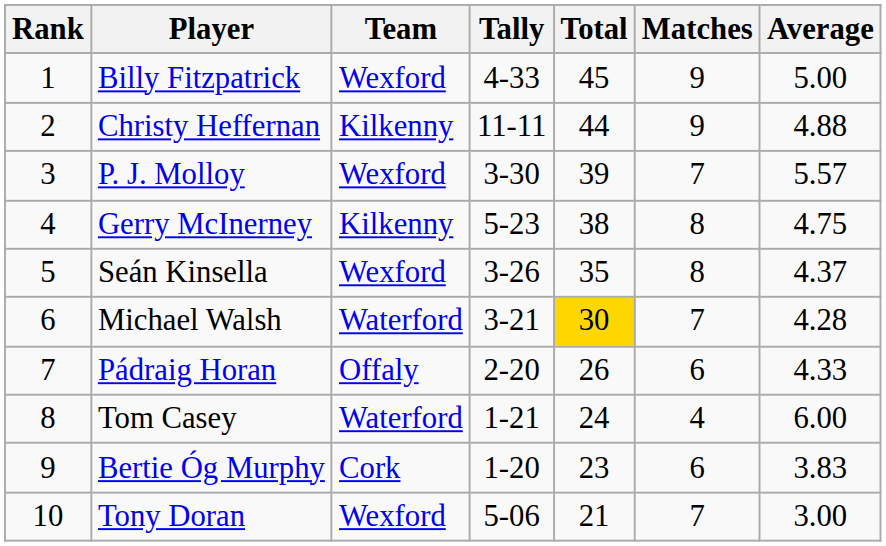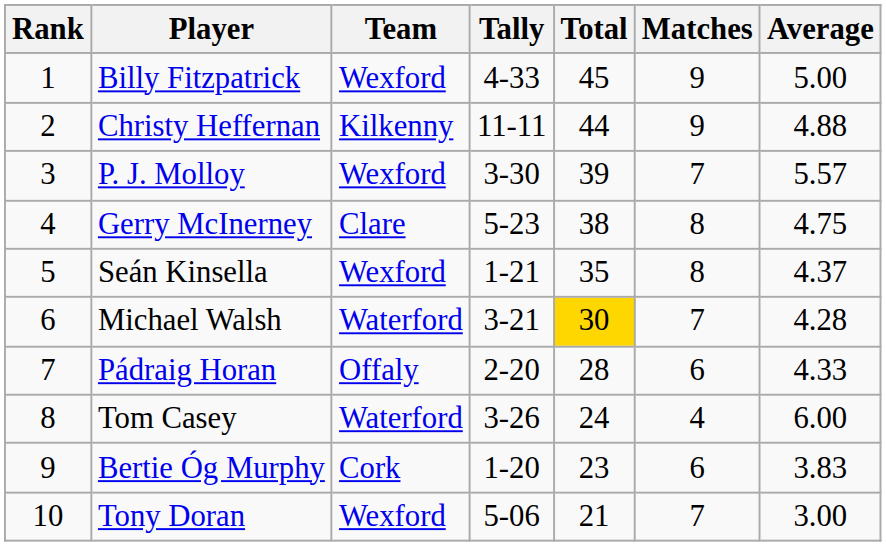Gerry McInerney | Team: Kilkenny -> Clare
Seán Kinsella | Tally: 3-26 -> 1-21
Pádraig Horan | Total: 26 -> 28
Tom Casey | Tally: 1-21 -> 3-26
